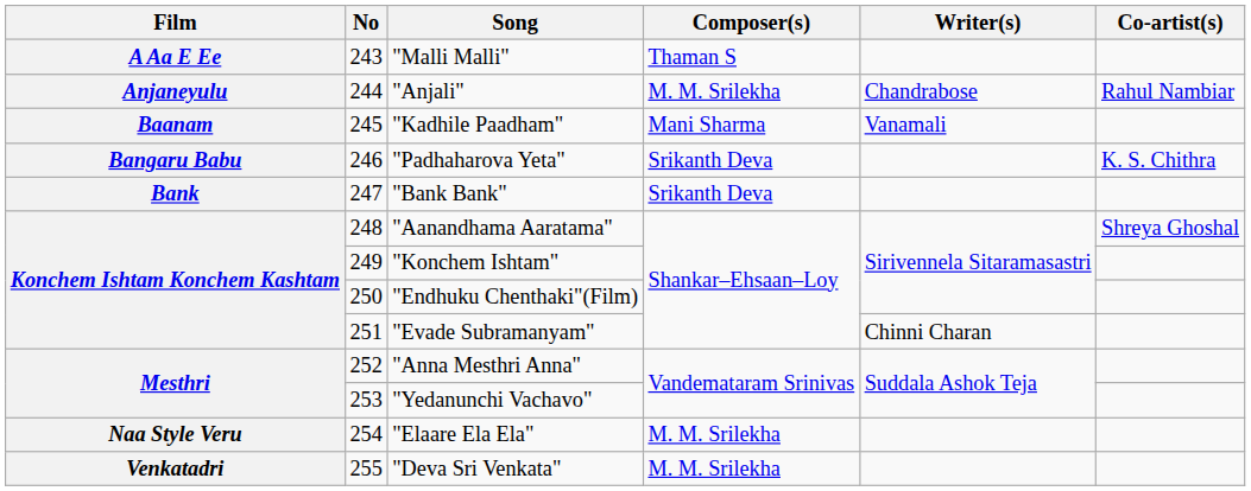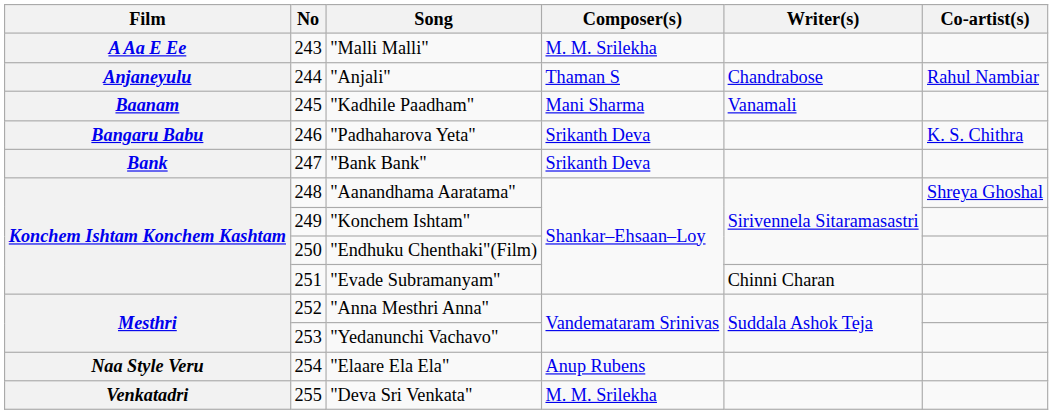"Malli Malli" | Composer(s): Thaman S -> M. M. Srilekha
"Anjali" | Composer(s): M. M. Srilekha -> Thaman S
"Elaare Ela Ela" | Composer(s): M. M. Srilekha -> Anup Rubens
